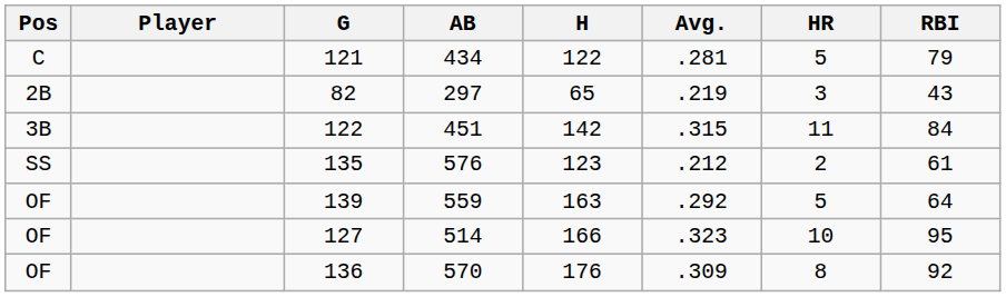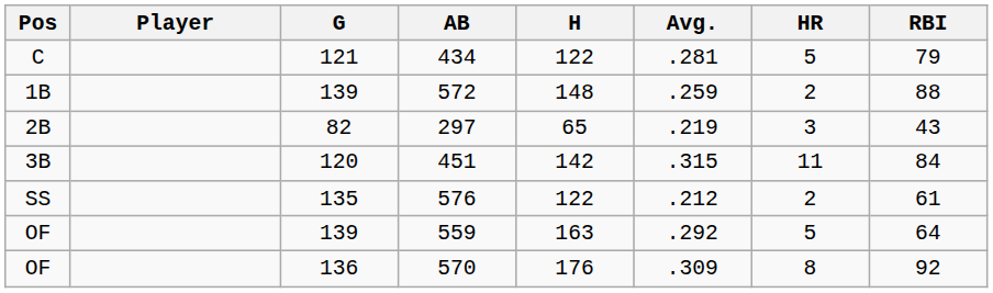+ row: 1B | 139 | 572 | 148 | .259 | 2 | 88
451 | G: 122 -> 120
576 | H: 123 -> 122
- row: OF | 127 | 514 | 166 | .323 | 10 | 95
